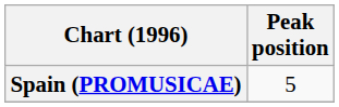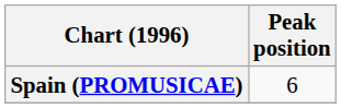Spain (PROMUSICAE) | Peak position: 5 -> 6
